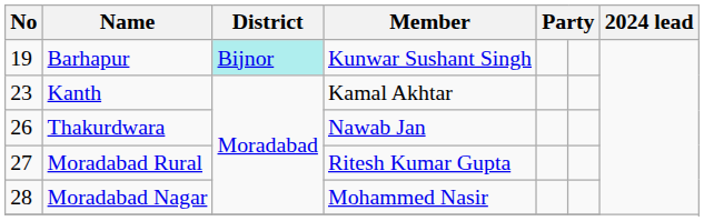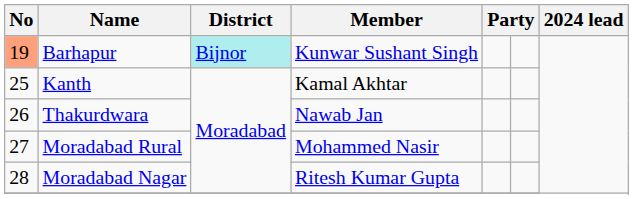Barhapur | No: no background -> lightsalmon background
Kanth | No: 23 -> 25
Moradabad Rural | Member: Ritesh Kumar Gupta -> Mohammed Nasir
Moradabad Nagar | Member: Mohammed Nasir -> Ritesh Kumar Gupta
